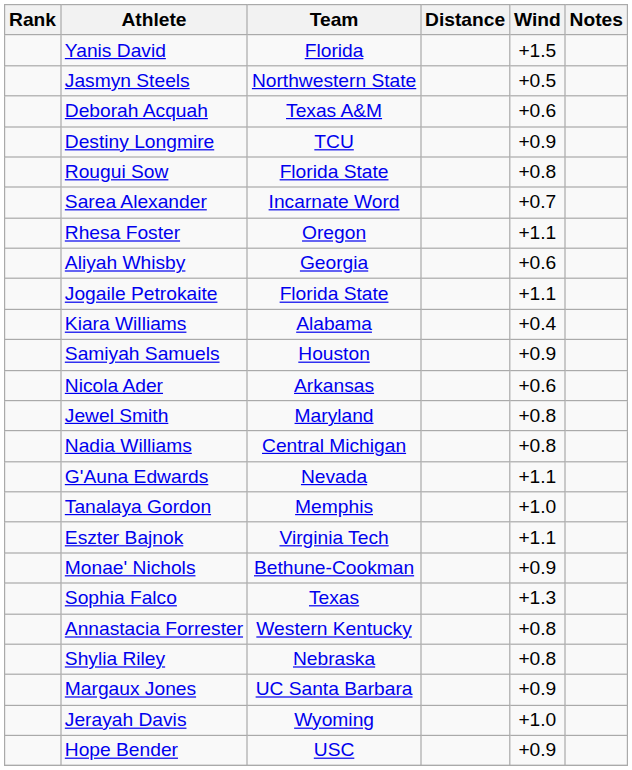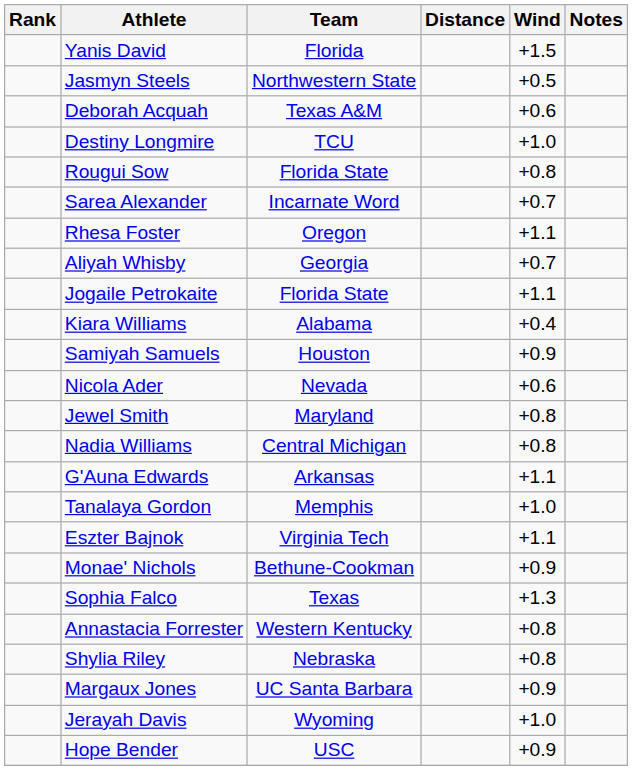Destiny Longmire | Wind: +0.9 -> +1.0
Aliyah Whisby | Wind: +0.6 -> +0.7
Nicola Ader | Team: Arkansas -> Nevada
G'Auna Edwards | Team: Nevada -> Arkansas
